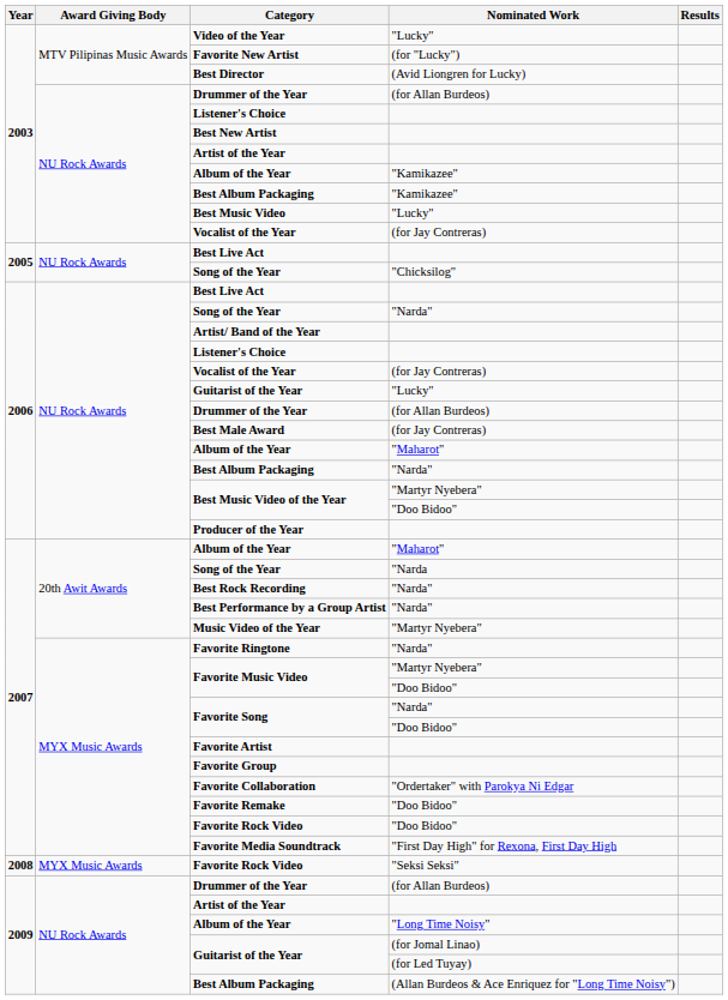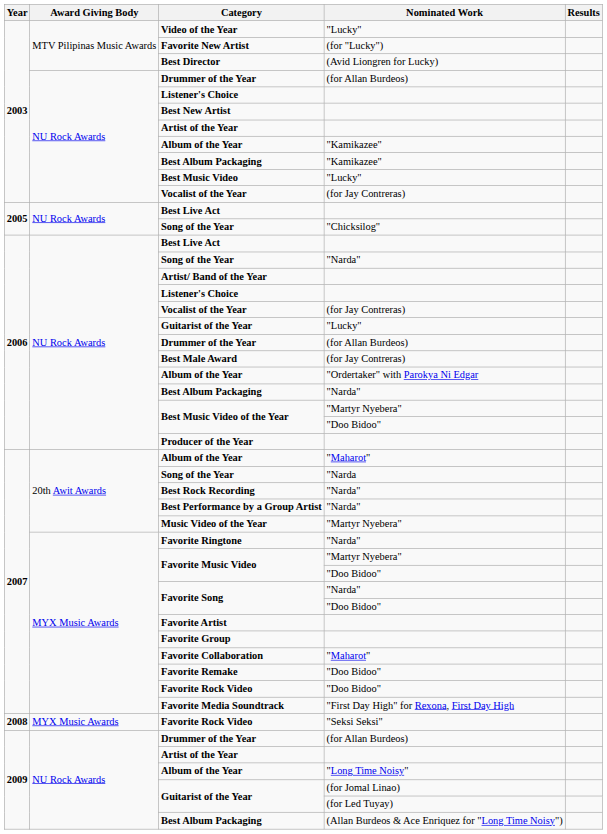2006 / Album of the Year | Nominated Work: "Maharot" -> "Ordertaker" with Parokya Ni Edgar
Favorite Collaboration | Nominated Work: "Ordertaker" with Parokya Ni Edgar -> "Maharot"
